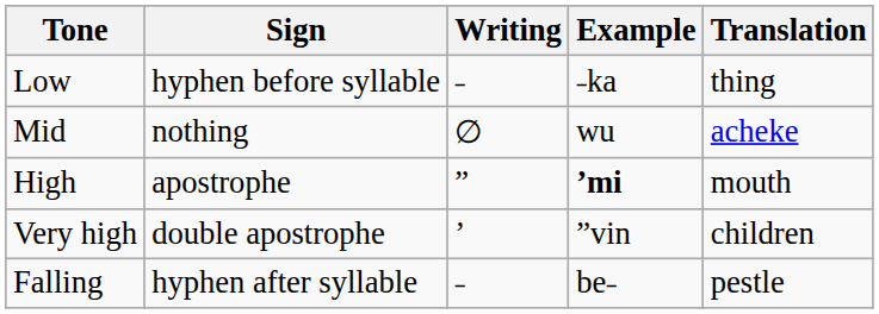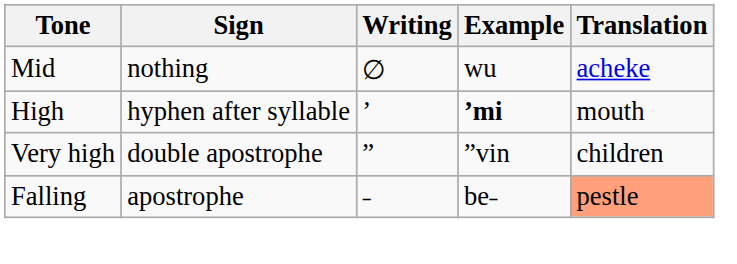- row: Low | hyphen before syllable | ˗ | ˗ka | thing
High | Sign: apostrophe -> hyphen after syllable
High | Writing: ˮ -> ʼ
Very high | Writing: ʼ -> ˮ
Falling | Sign: hyphen after syllable -> apostrophe
Falling | Translation: no background -> lightsalmon background
